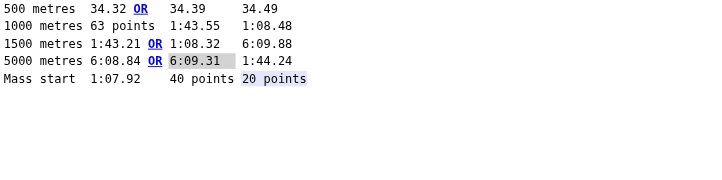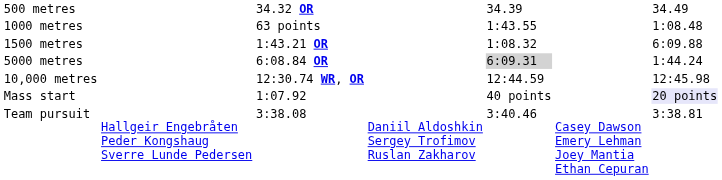+ row: 10,000 metres | 12:30.74 WR, OR | 12:44.59 | 12:45.98
+ row: Team pursuit | Hallgeir Engebråten Peder Kongshaug Sverre Lunde Pedersen | 3:38.08 | Daniil Aldoshkin Sergey Trofimov Ruslan Zakharov | 3:40.46 | Casey Dawson Emery Lehman Joey Mantia Ethan Cepuran | 3:38.81
